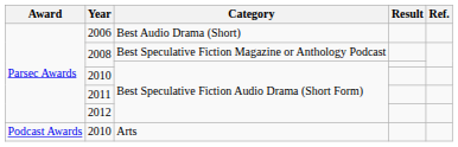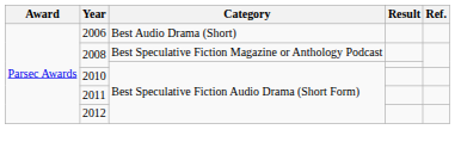- row: Podcast Awards | 2010 | Arts
